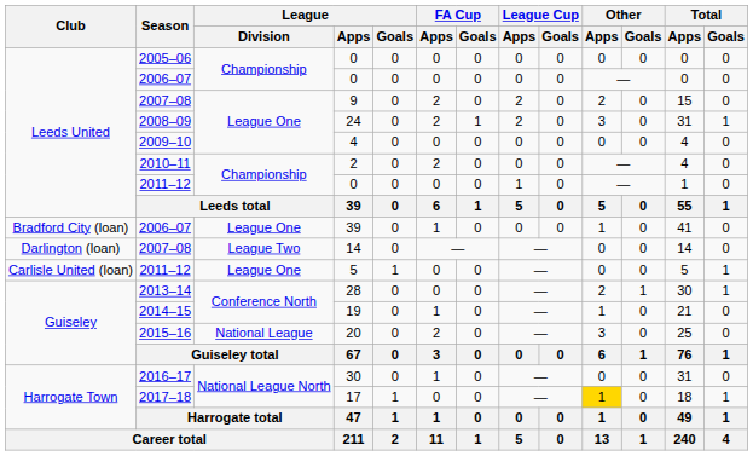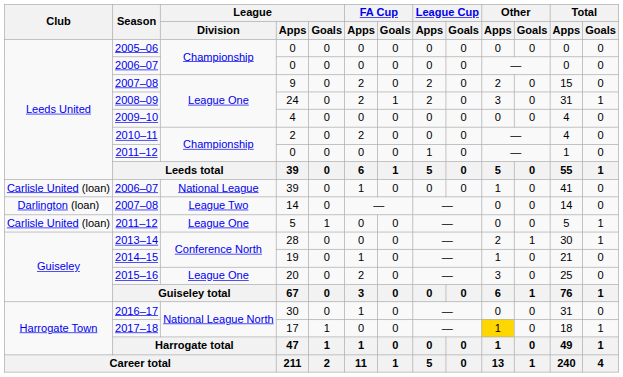2006–07 / 39 | Club: Bradford City (loan) -> Carlisle United (loan)
2006–07 / 39 | League / Division: League One -> National League
20 | League / Division: National League -> League One
